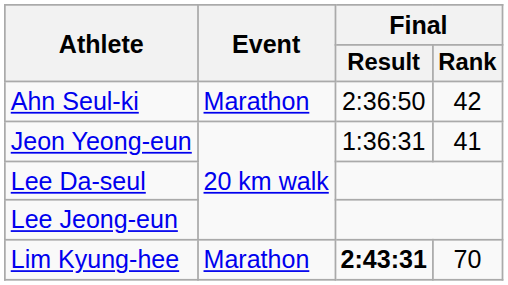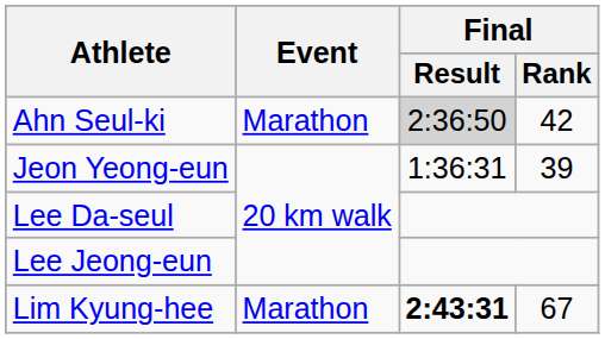Ahn Seul-ki | Final / Result: no background -> lightgrey background
Jeon Yeong-eun | Final / Rank: 41 -> 39
Lim Kyung-hee | Final / Rank: 70 -> 67
